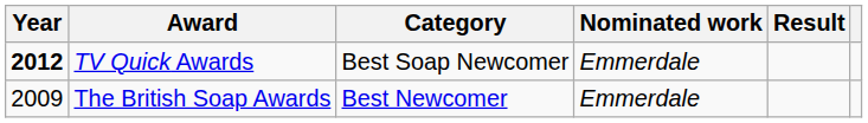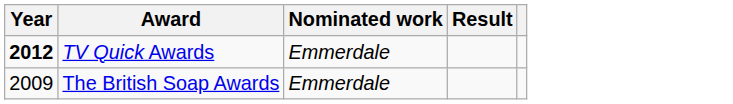- column: Category | Best Soap Newcomer | Best Newcomer
